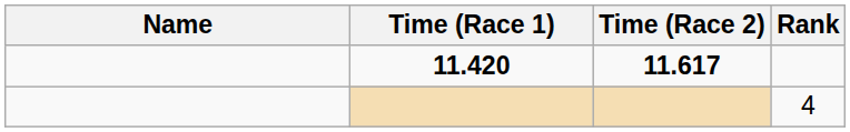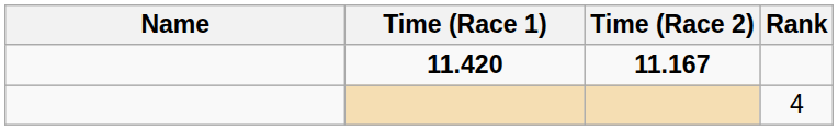11.420 | Time (Race 2): 11.617 -> 11.167
